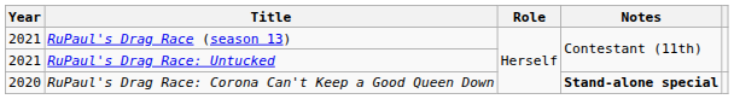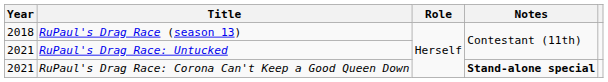RuPaul's Drag Race (season 13) | Year: 2021 -> 2018
RuPaul's Drag Race: Corona Can't Keep a Good Queen Down | Year: 2020 -> 2021
